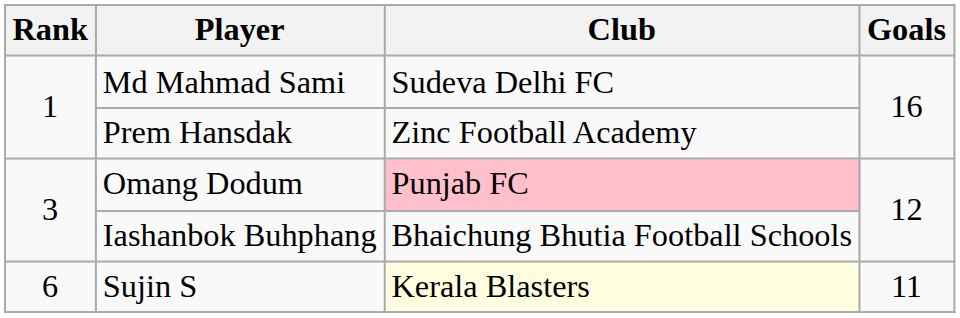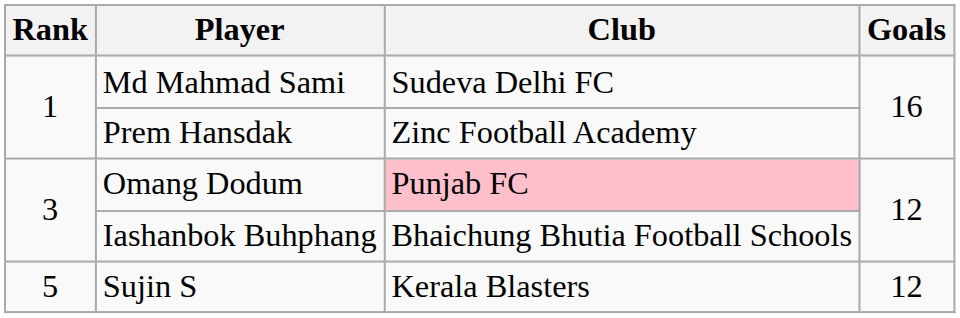Sujin S | Rank: 6 -> 5
Sujin S | Club: lightyellow background -> no background
Sujin S | Goals: 11 -> 12
